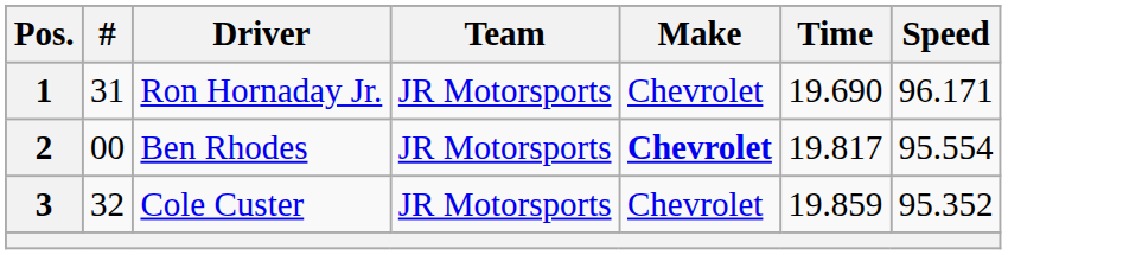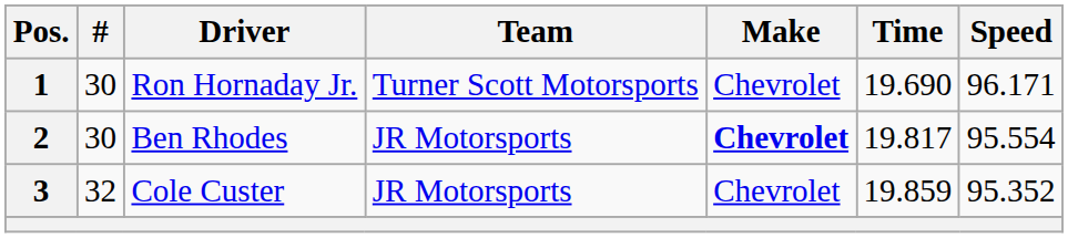1 | #: 31 -> 30
1 | Team: JR Motorsports -> Turner Scott Motorsports
2 | #: 00 -> 30
